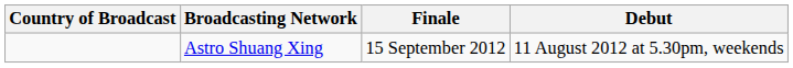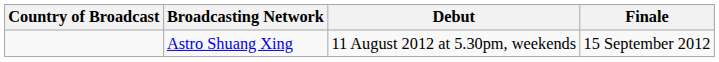columns swapped: Debut <-> Finale
